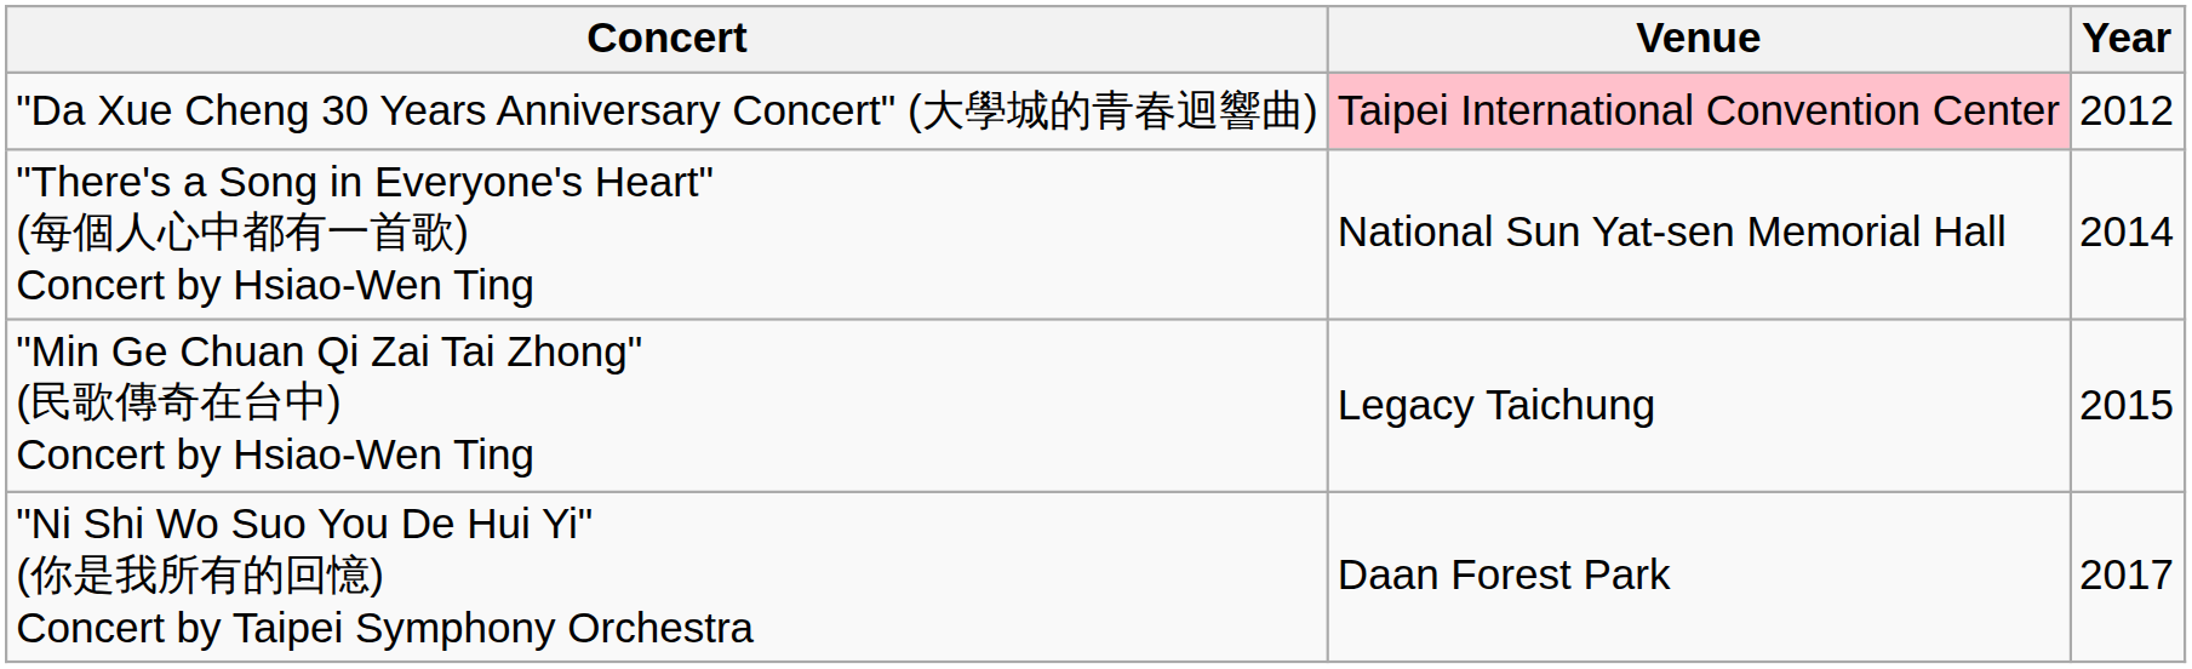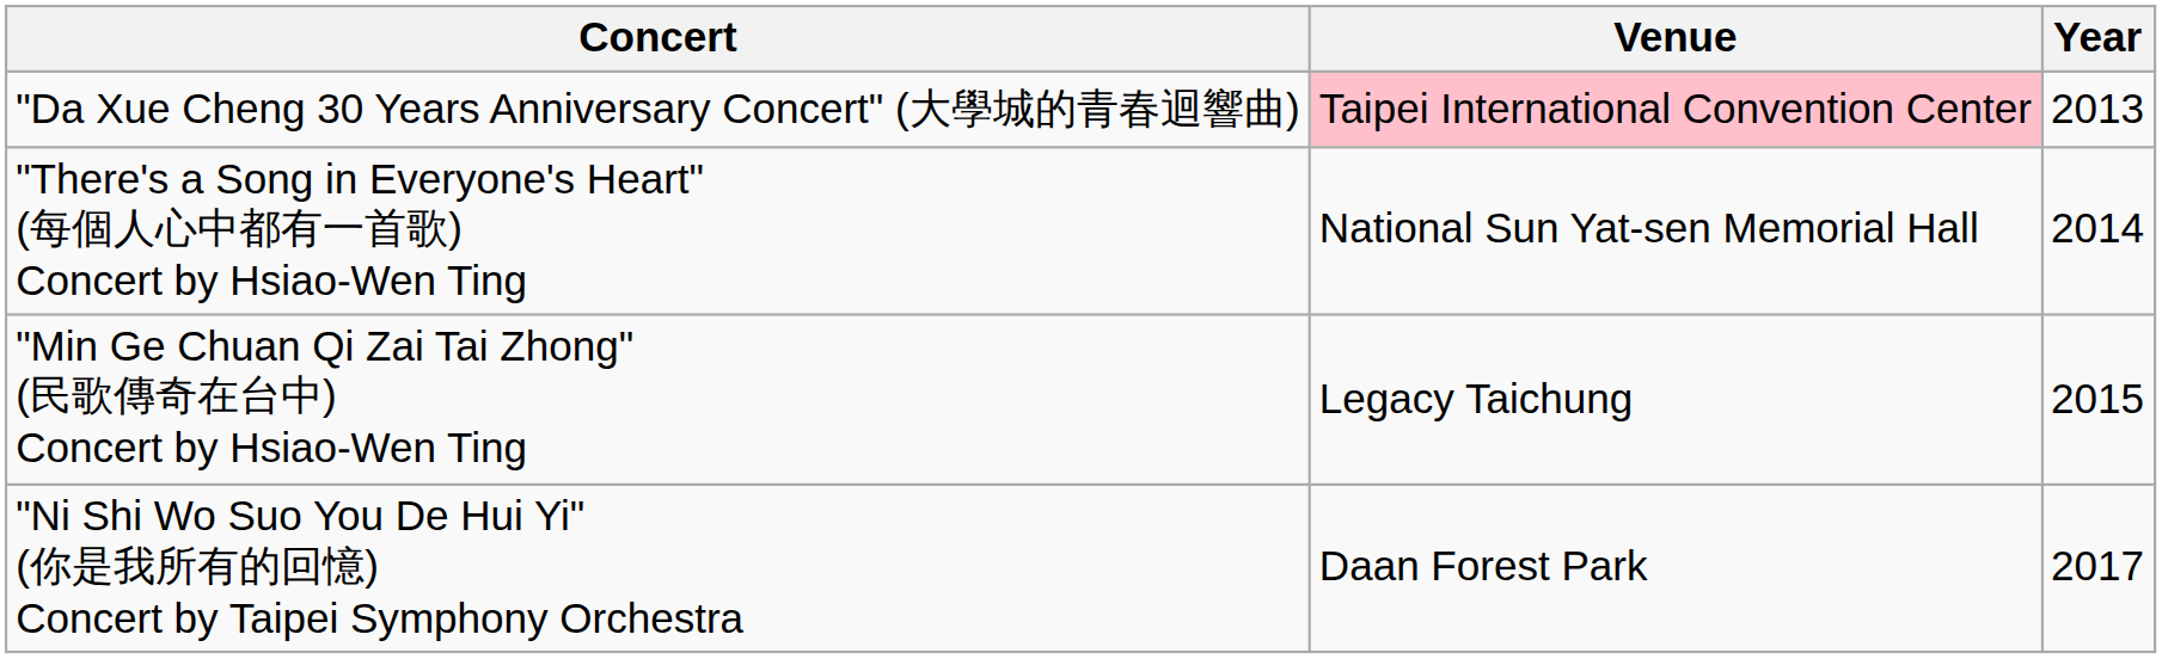"Da Xue Cheng 30 Years Anniversary Concert" (大學城的青春迴響曲) | Year: 2012 -> 2013
